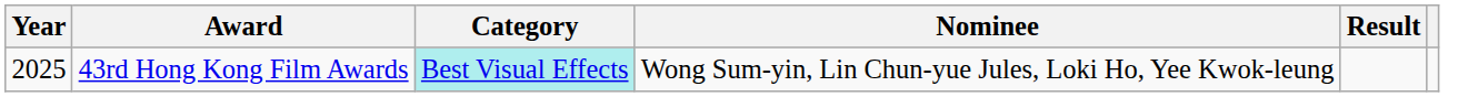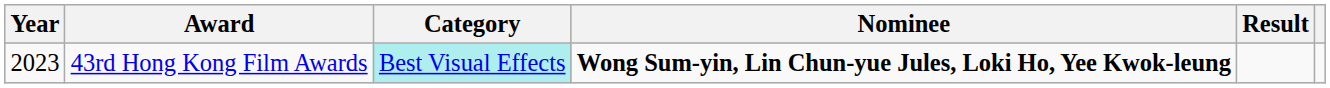43rd Hong Kong Film Awards | Year: 2025 -> 2023
43rd Hong Kong Film Awards | Nominee: normal -> bold
